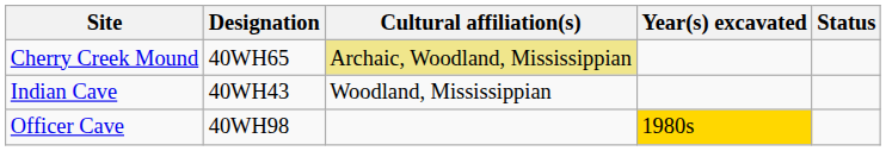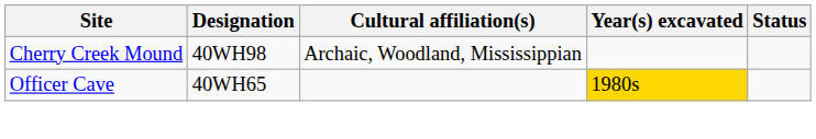Cherry Creek Mound | Designation: 40WH65 -> 40WH98
Cherry Creek Mound | Cultural affiliation(s): khaki background -> no background
- row: Indian Cave | 40WH43 | Woodland, Mississippian
Officer Cave | Designation: 40WH98 -> 40WH65
